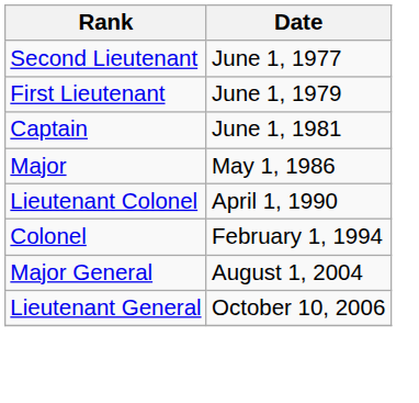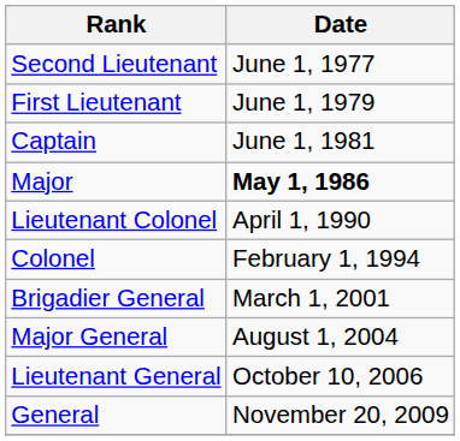Major | Date: normal -> bold
+ row: Brigadier General | March 1, 2001
+ row: General | November 20, 2009
